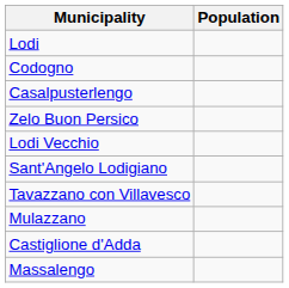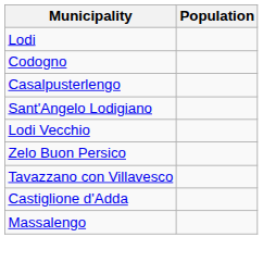rows swapped: Sant'Angelo Lodigiano <-> Zelo Buon Persico
- row: Mulazzano
